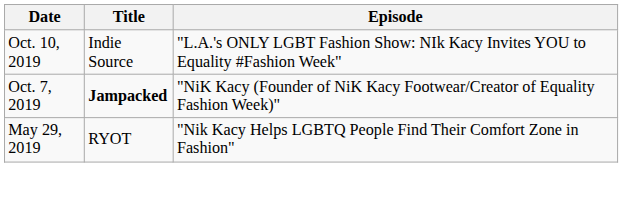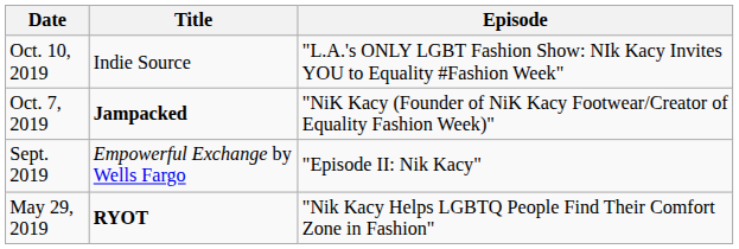+ row: Sept. 2019 | Empowerful Exchange by Wells Fargo | "Episode II: Nik Kacy"
May 29, 2019 | Title: normal -> bold
